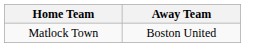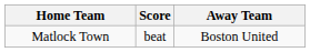+ column: Score | beat
